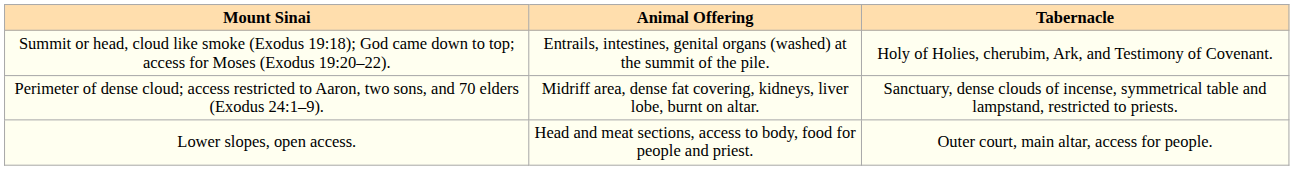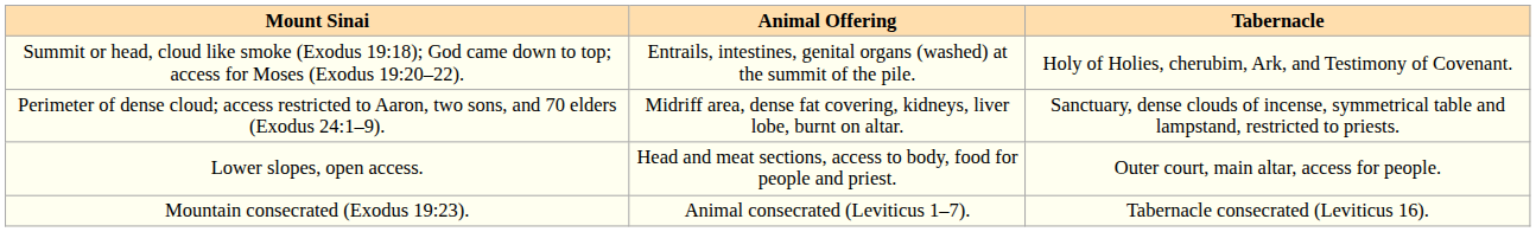+ row: Mountain consecrated (Exodus 19:23). | Animal consecrated (Leviticus 1–7). | Tabernacle consecrated (Leviticus 16).
